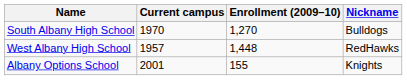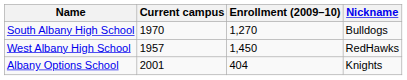West Albany High School | Enrollment (2009–10): 1,448 -> 1,450
Albany Options School | Enrollment (2009–10): 155 -> 404
